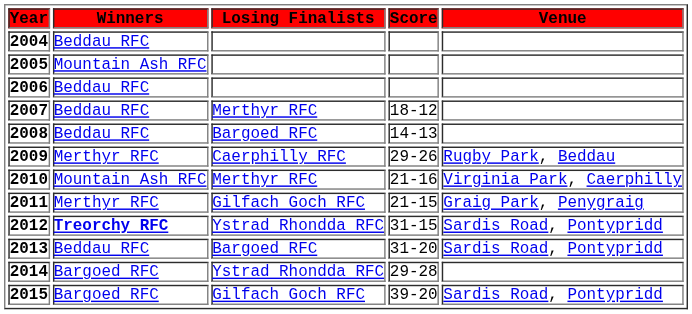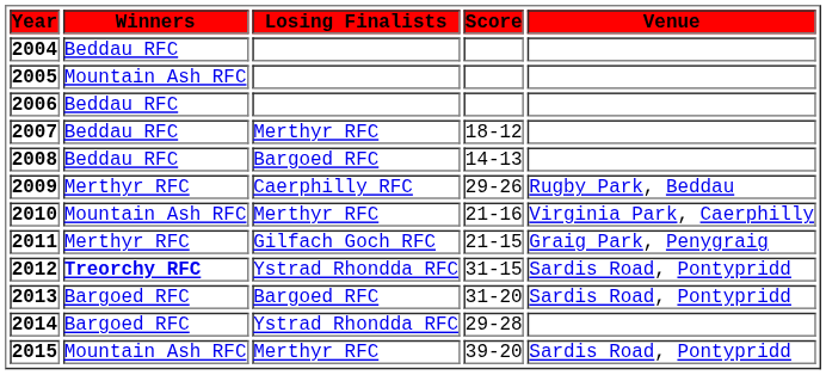2013 | Winners: Beddau RFC -> Bargoed RFC
2015 | Winners: Bargoed RFC -> Mountain Ash RFC
2015 | Losing Finalists: Gilfach Goch RFC -> Merthyr RFC
